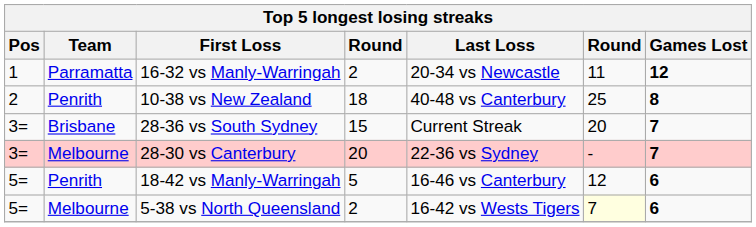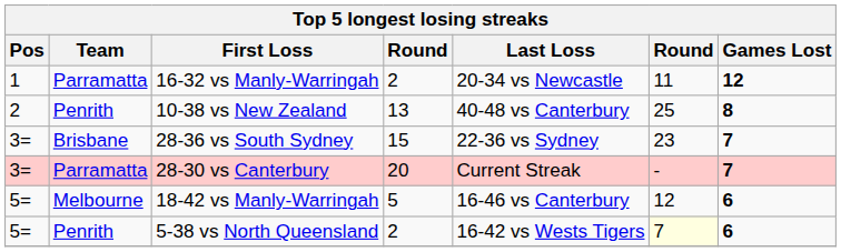10-38 vs New Zealand | column 4: 18 -> 13
28-36 vs South Sydney | Last Loss: Current Streak -> 22-36 vs Sydney
28-36 vs South Sydney | column 6: 20 -> 23
28-30 vs Canterbury | Team: Melbourne -> Parramatta
28-30 vs Canterbury | Last Loss: 22-36 vs Sydney -> Current Streak
18-42 vs Manly-Warringah | Team: Penrith -> Melbourne
5-38 vs North Queensland | Team: Melbourne -> Penrith
